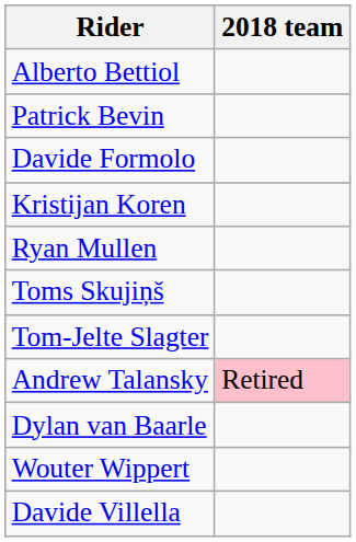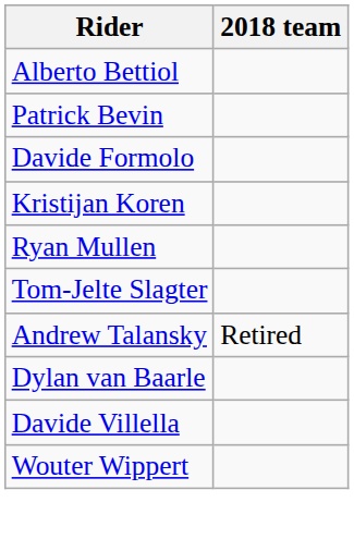- row: Toms Skujiņš
Andrew Talansky | 2018 team: pink background -> no background
rows swapped: Davide Villella <-> Wouter Wippert
